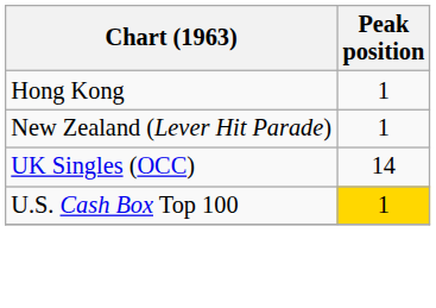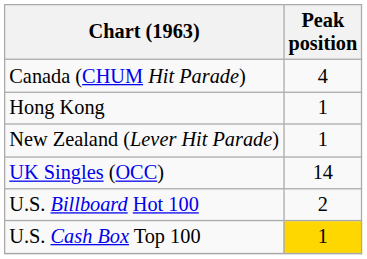+ row: Canada (CHUM Hit Parade) | 4
+ row: U.S. Billboard Hot 100 | 2
